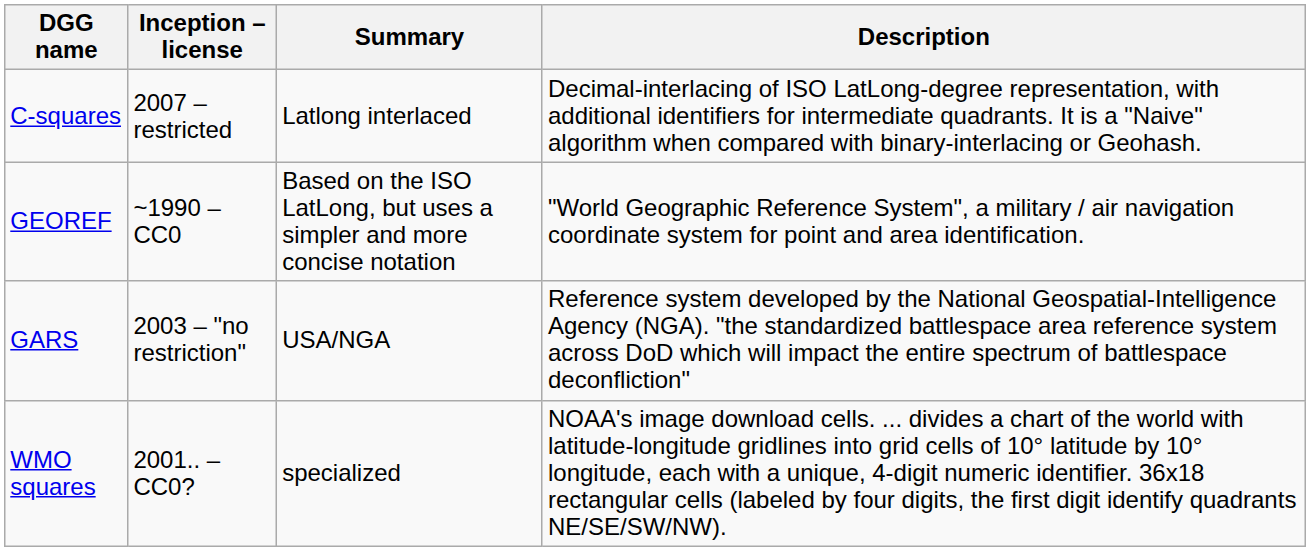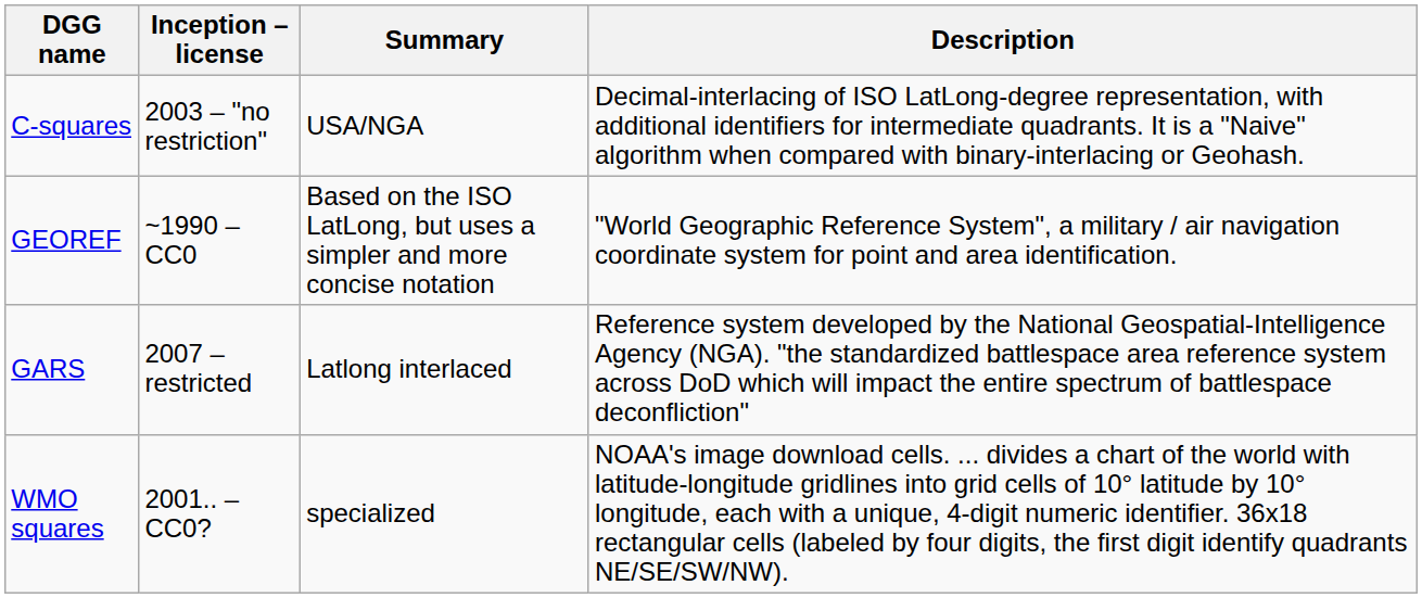C-squares | Inception – license: 2007 – restricted -> 2003 – "no restriction"
C-squares | Summary: Latlong interlaced -> USA/NGA
GARS | Inception – license: 2003 – "no restriction" -> 2007 – restricted
GARS | Summary: USA/NGA -> Latlong interlaced
